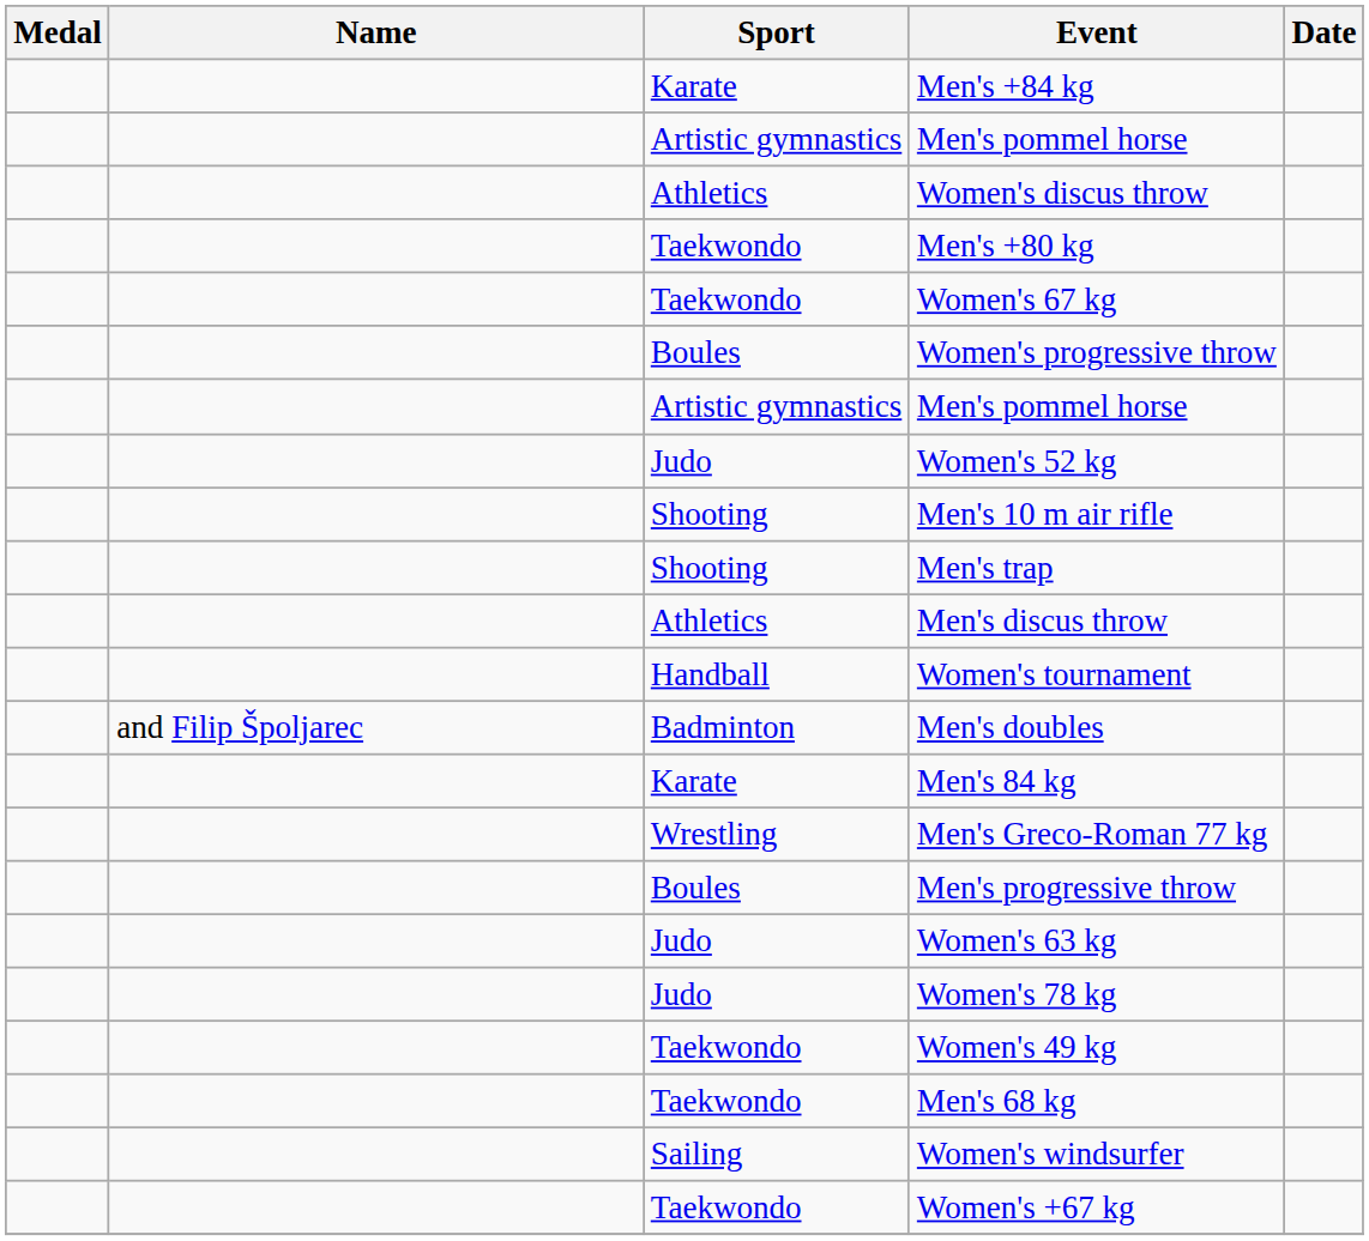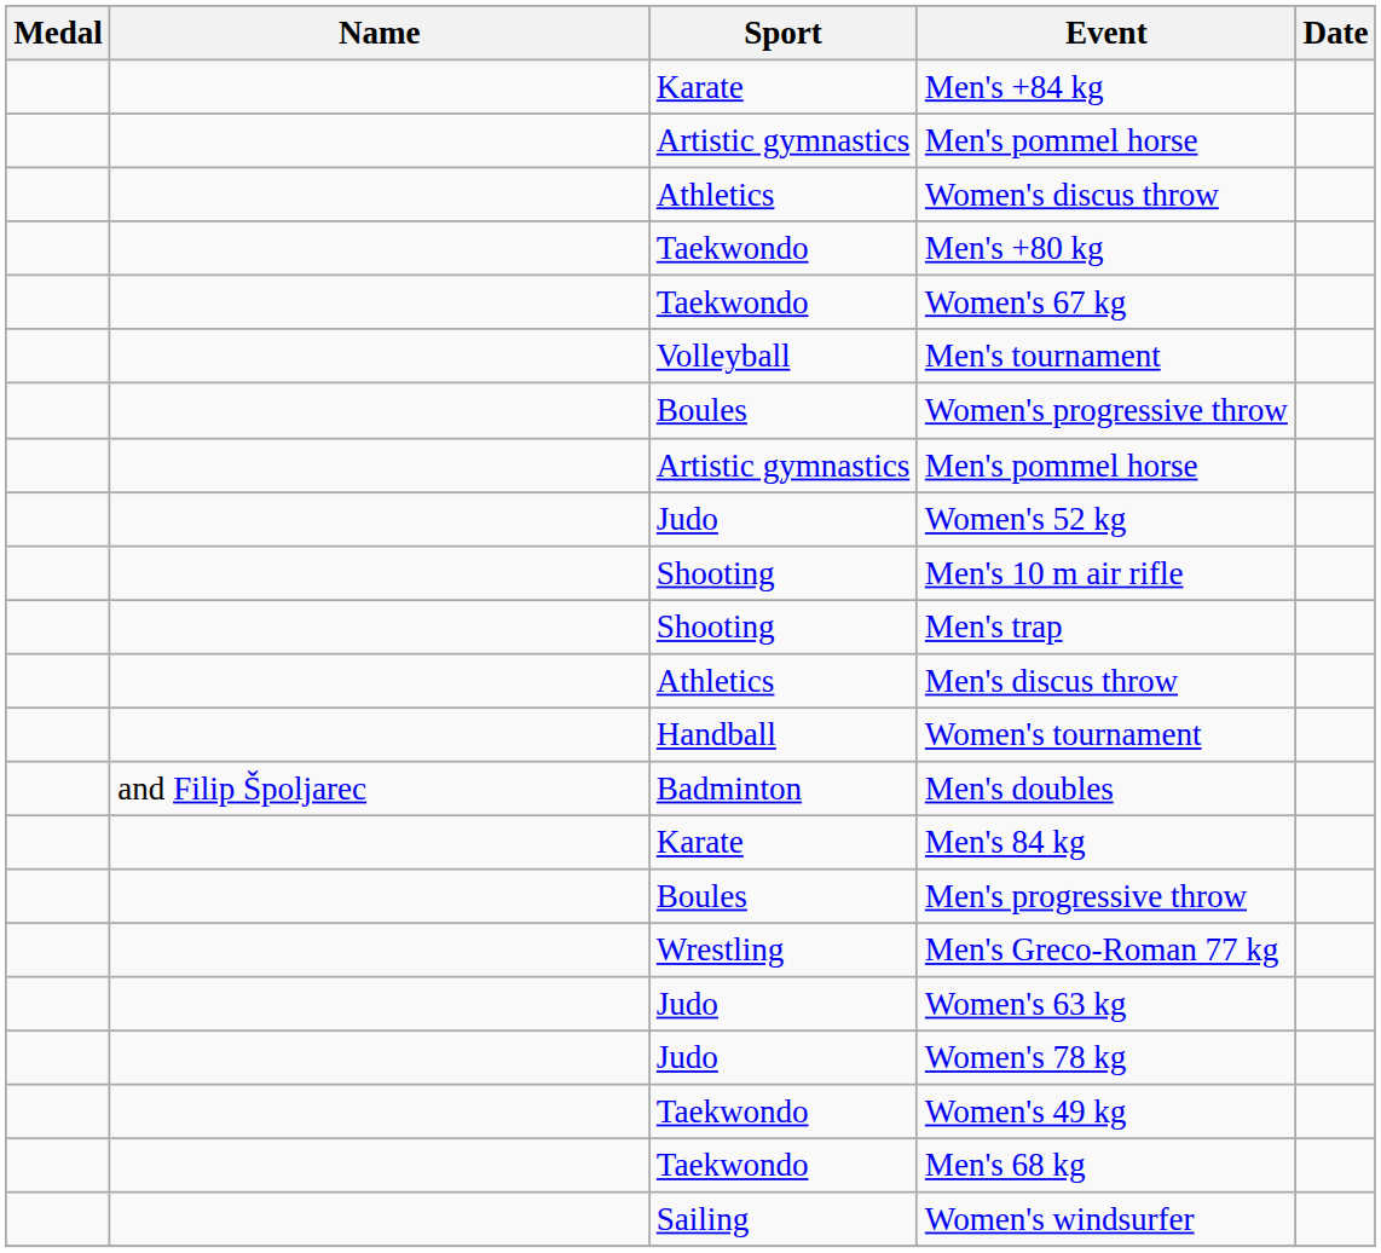+ row: Volleyball | Men's tournament
rows swapped: Men's Greco-Roman 77 kg <-> Men's progressive throw
- row: Taekwondo | Women's +67 kg
